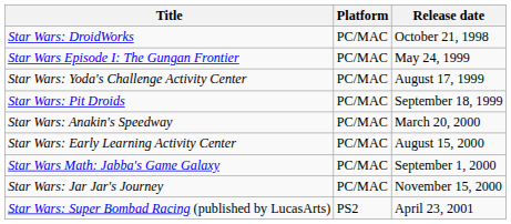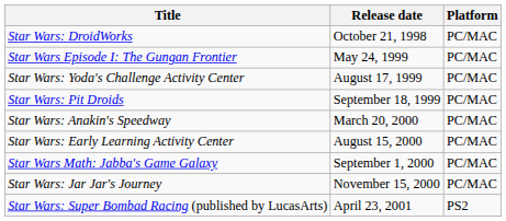columns swapped: Platform <-> Release date
